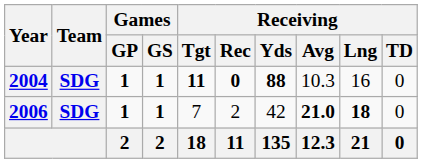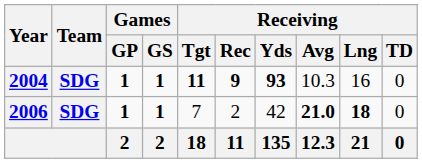2004 | Receiving / Rec: 0 -> 9
2004 | Receiving / Yds: 88 -> 93
